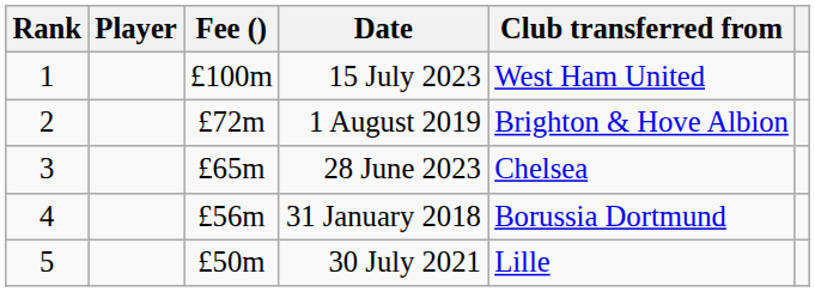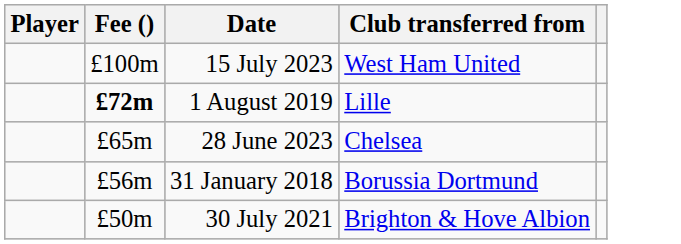- column: Rank | 1 | 2 | 3 | 4 | 5
1 August 2019 | Fee (): normal -> bold
1 August 2019 | Club transferred from: Brighton & Hove Albion -> Lille
30 July 2021 | Club transferred from: Lille -> Brighton & Hove Albion
